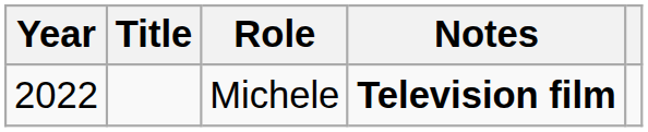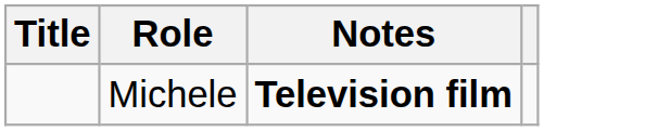- column: Year | 2022
